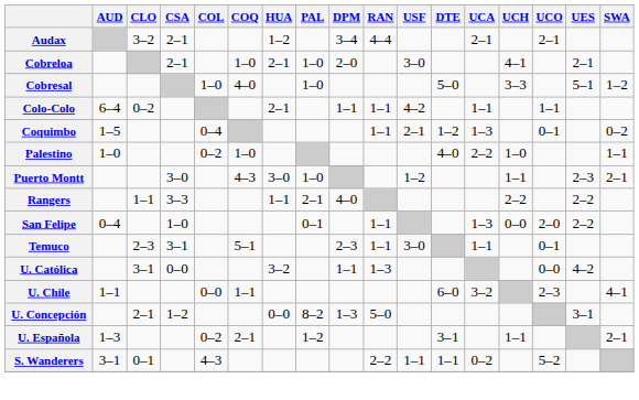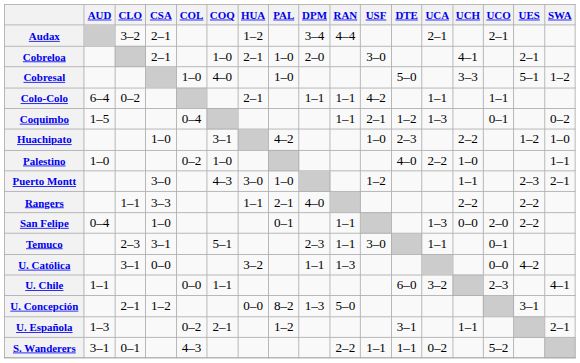+ row: Huachipato | 1–0 | 3–1 | 4–2 | 1–0 | 2–3 | 2–2 | 1–2 | 1–0
